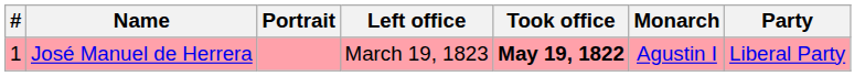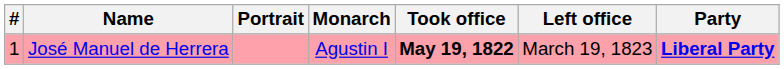columns swapped: Monarch <-> Left office
José Manuel de Herrera | Party: normal -> bold
